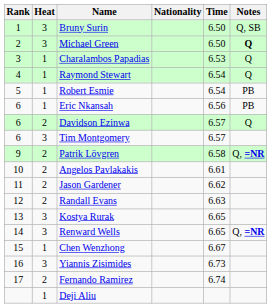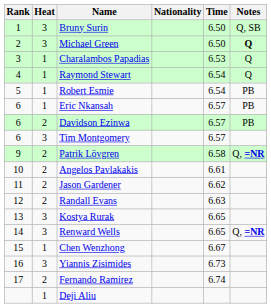Eric Nkansah | Time: 6.56 -> 6.57
Davidson Ezinwa | Notes: Q -> PB
